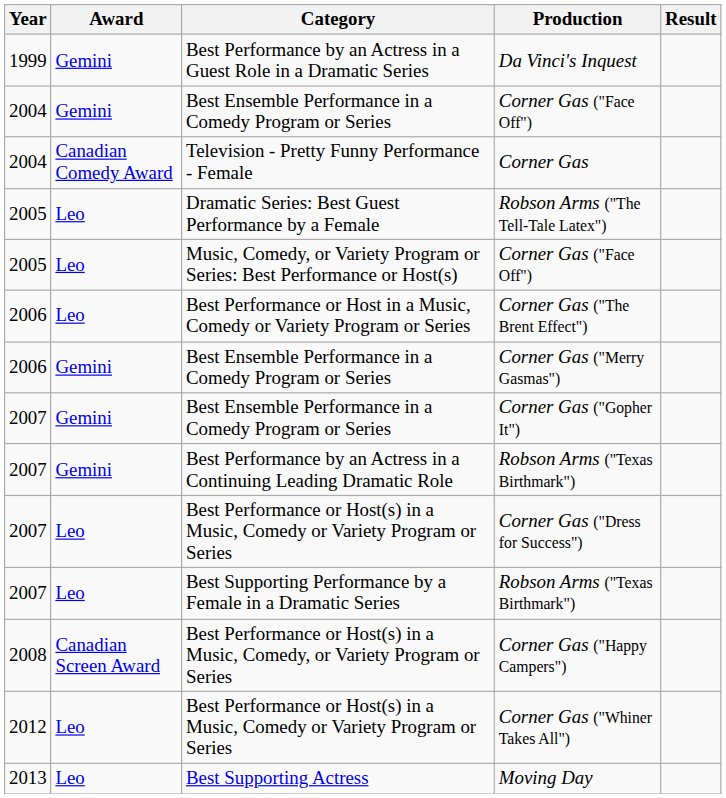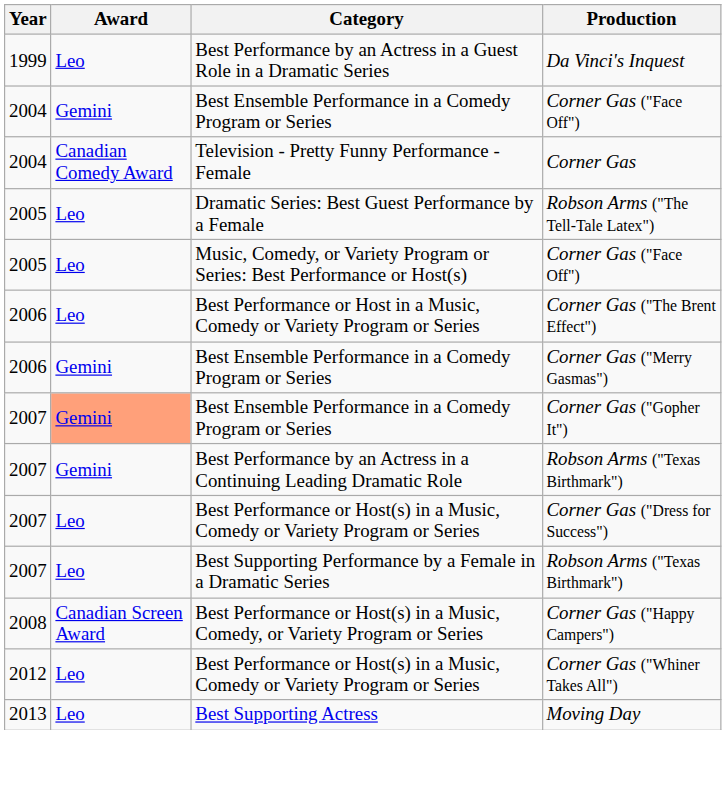- column: Result
Da Vinci's Inquest | Award: Gemini -> Leo
Corner Gas ("Gopher It") | Award: no background -> lightsalmon background
